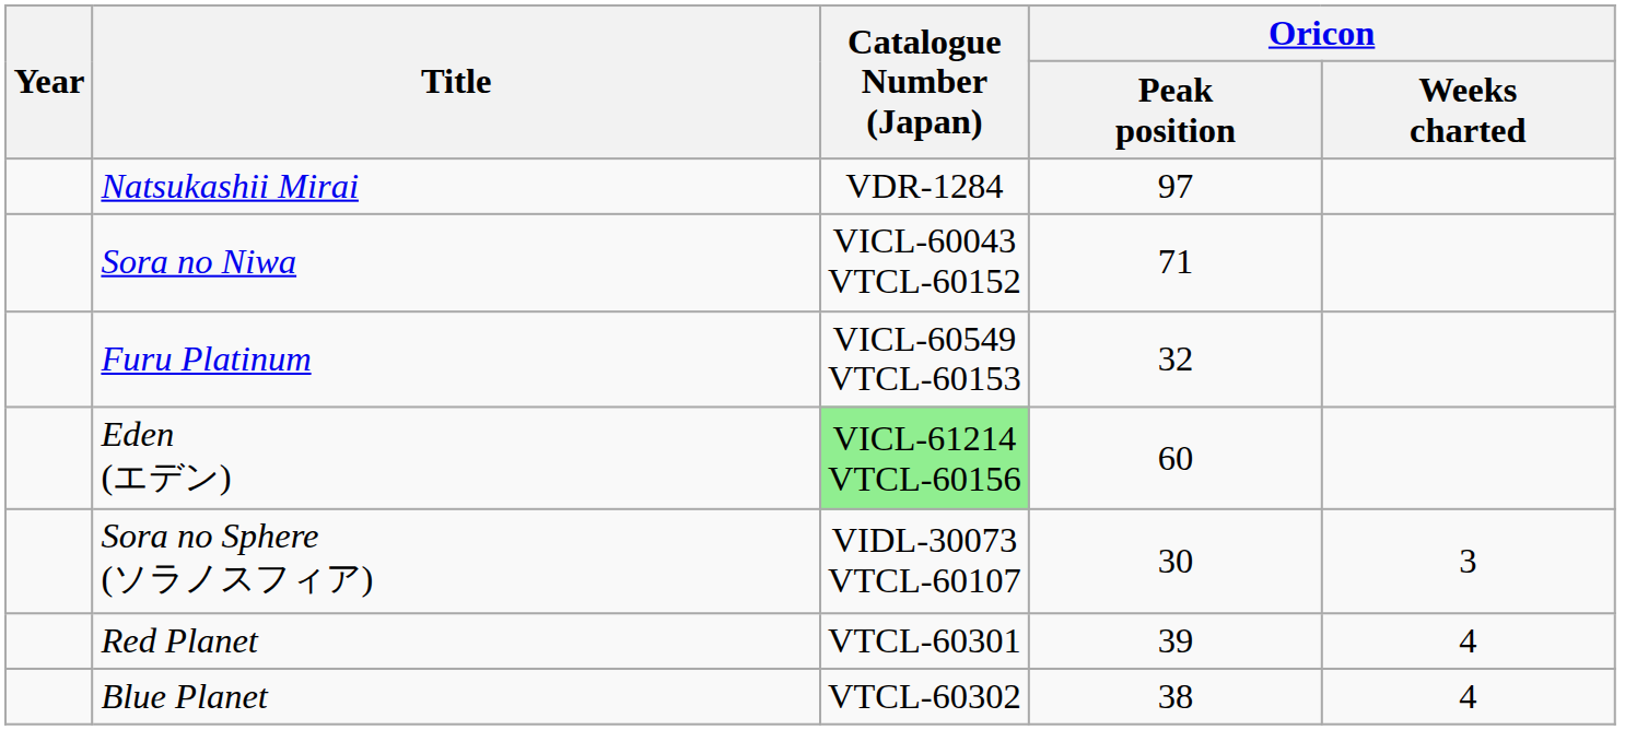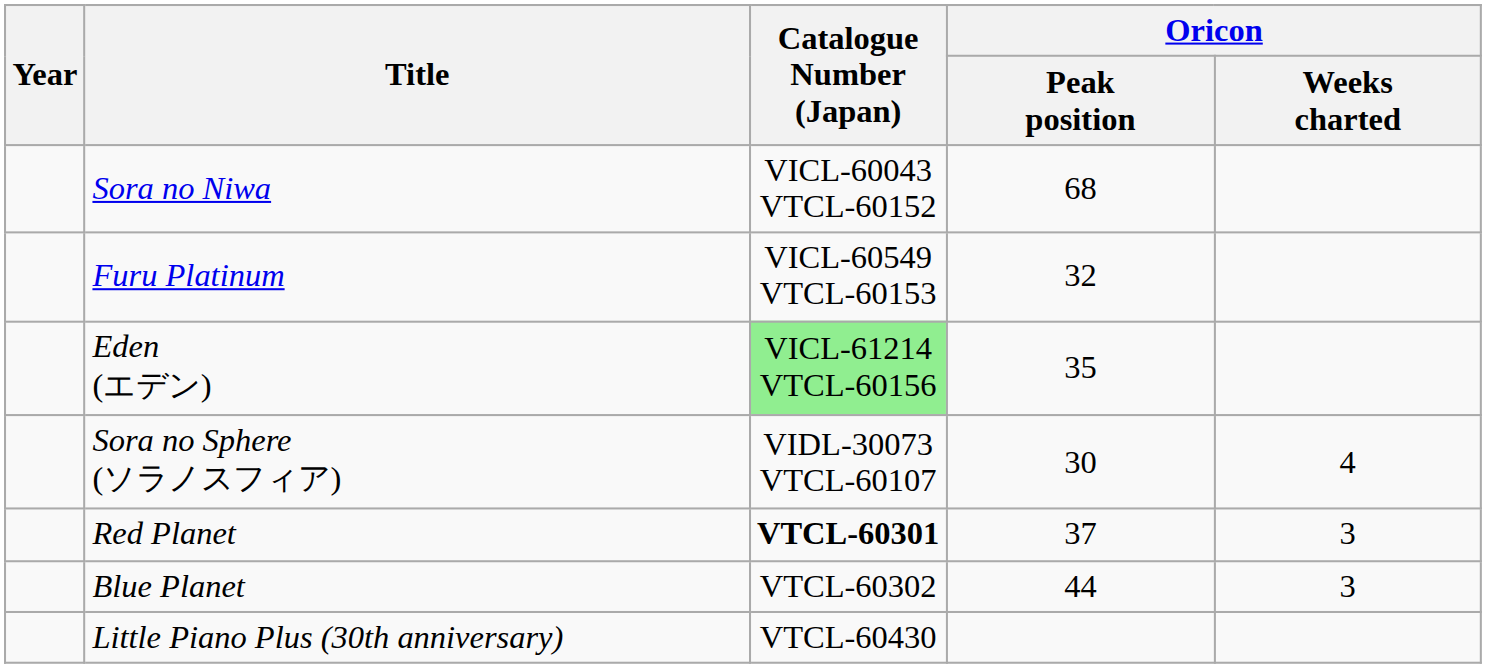- row: Natsukashii Mirai | VDR-1284 | 97
Sora no Niwa | Oricon / Peak position: 71 -> 68
Eden (エデン) | Oricon / Peak position: 60 -> 35
Sora no Sphere (ソラノスフィア) | Oricon / Weeks charted: 3 -> 4
Red Planet | Catalogue Number (Japan): normal -> bold
Red Planet | Oricon / Peak position: 39 -> 37
Red Planet | Oricon / Weeks charted: 4 -> 3
Blue Planet | Oricon / Peak position: 38 -> 44
Blue Planet | Oricon / Weeks charted: 4 -> 3
+ row: Little Piano Plus (30th anniversary) | VTCL-60430
